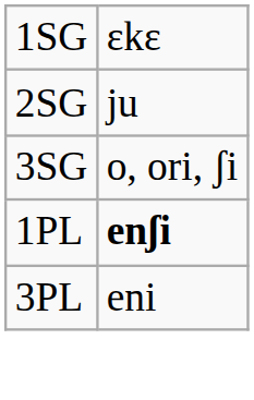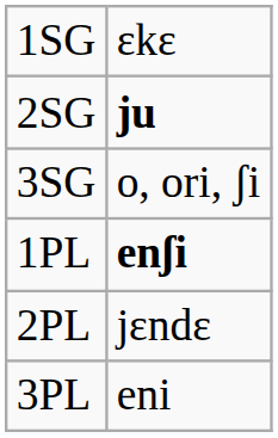2SG | column 2: normal -> bold
+ row: 2PL | jɛndɛ
